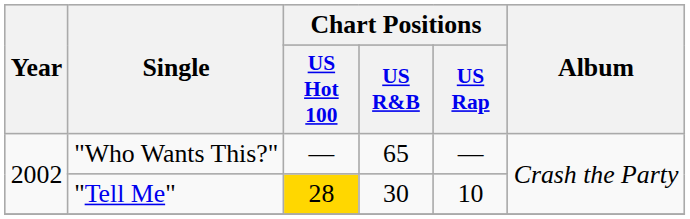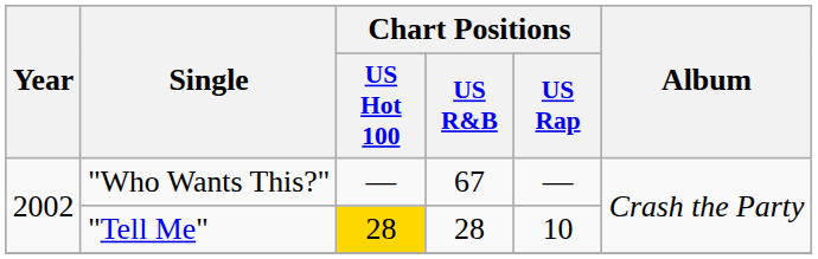"Who Wants This?" | Chart Positions / US R&B: 65 -> 67
"Tell Me" | Chart Positions / US R&B: 30 -> 28
